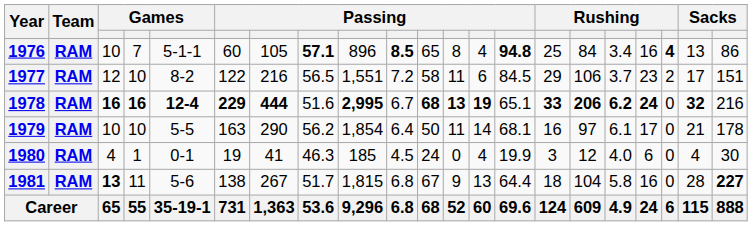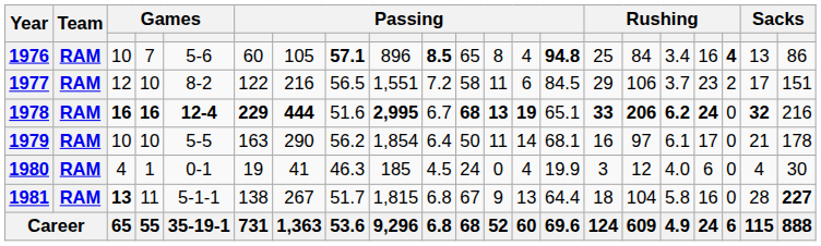1976 | column 5: 5-1-1 -> 5-6
1981 | column 5: 5-6 -> 5-1-1
